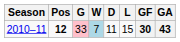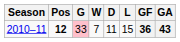2010–11 | W: lightblue background -> no background
2010–11 | GF: 30 -> 36
